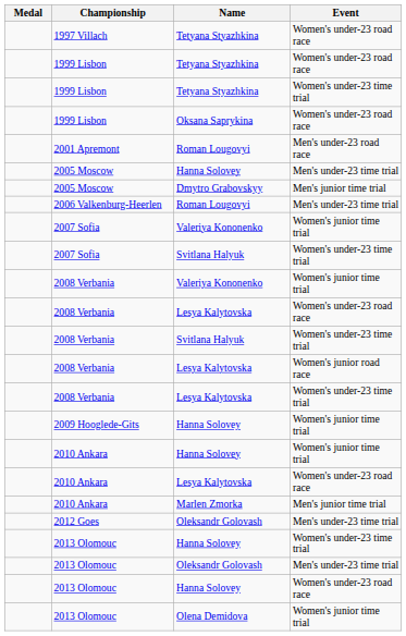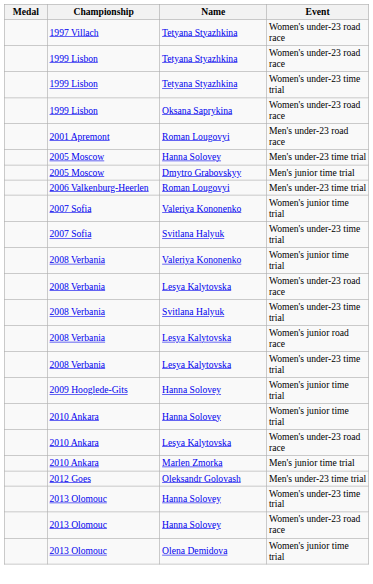- row: 2013 Olomouc | Oleksandr Golovash | Men's under-23 time trial
